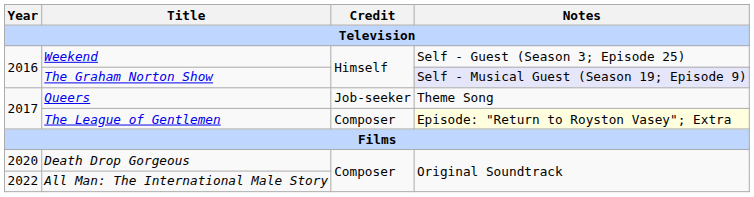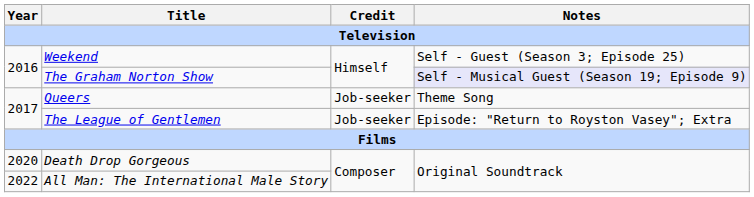The League of Gentlemen | Credit: Composer -> Job-seeker
The League of Gentlemen | Notes: lightyellow background -> no background
